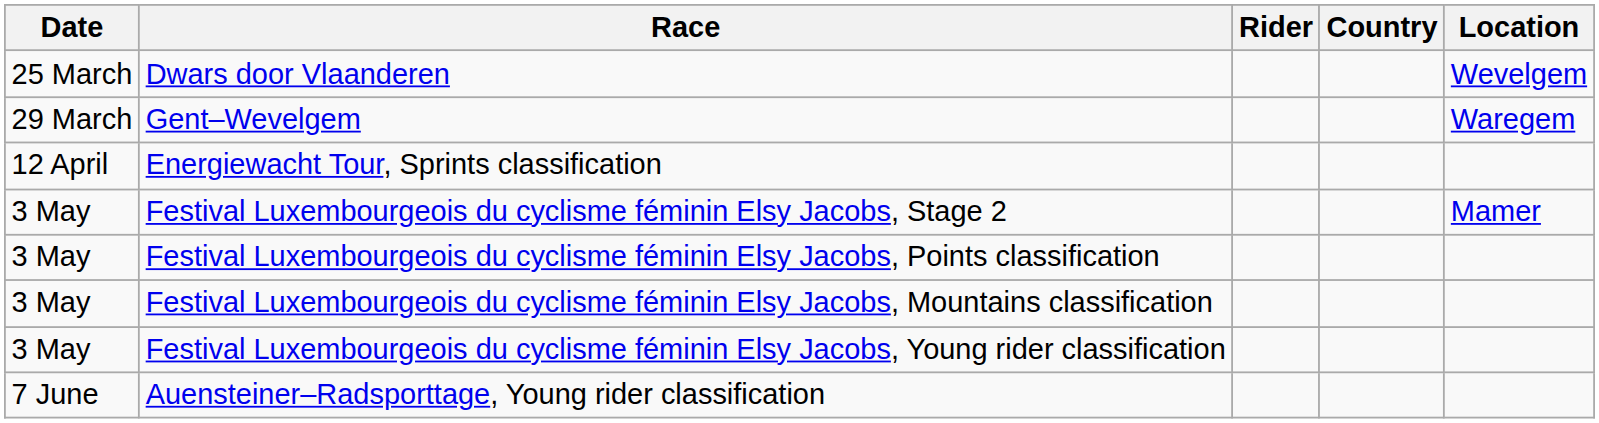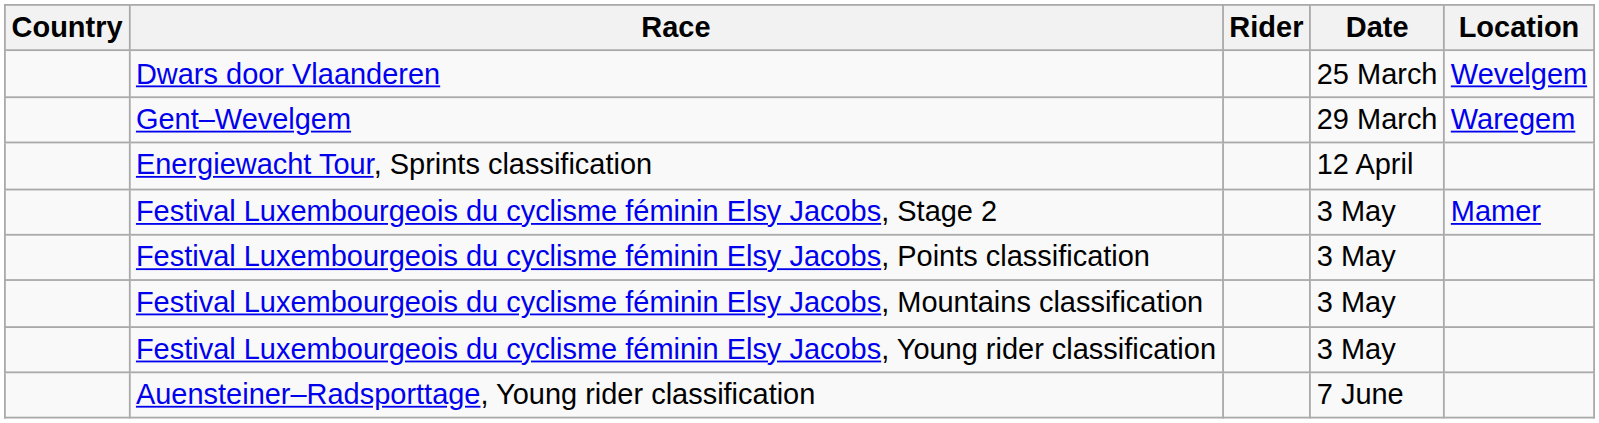columns swapped: Date <-> Country
